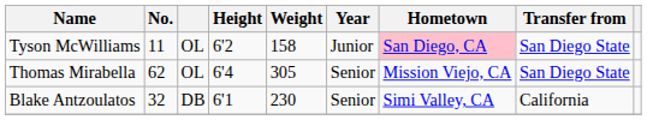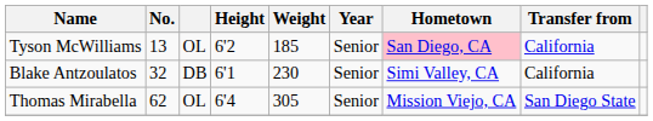Tyson McWilliams | No.: 11 -> 13
Tyson McWilliams | Weight: 158 -> 185
Tyson McWilliams | Year: Junior -> Senior
Tyson McWilliams | Transfer from: San Diego State -> California
rows swapped: Blake Antzoulatos <-> Thomas Mirabella
